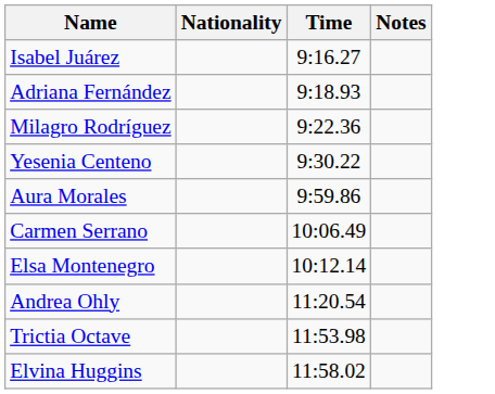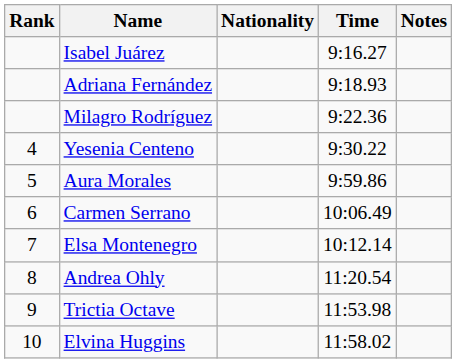+ column: Rank | 4 | 5 | 6 | 7 | 8 | 9 | 10
